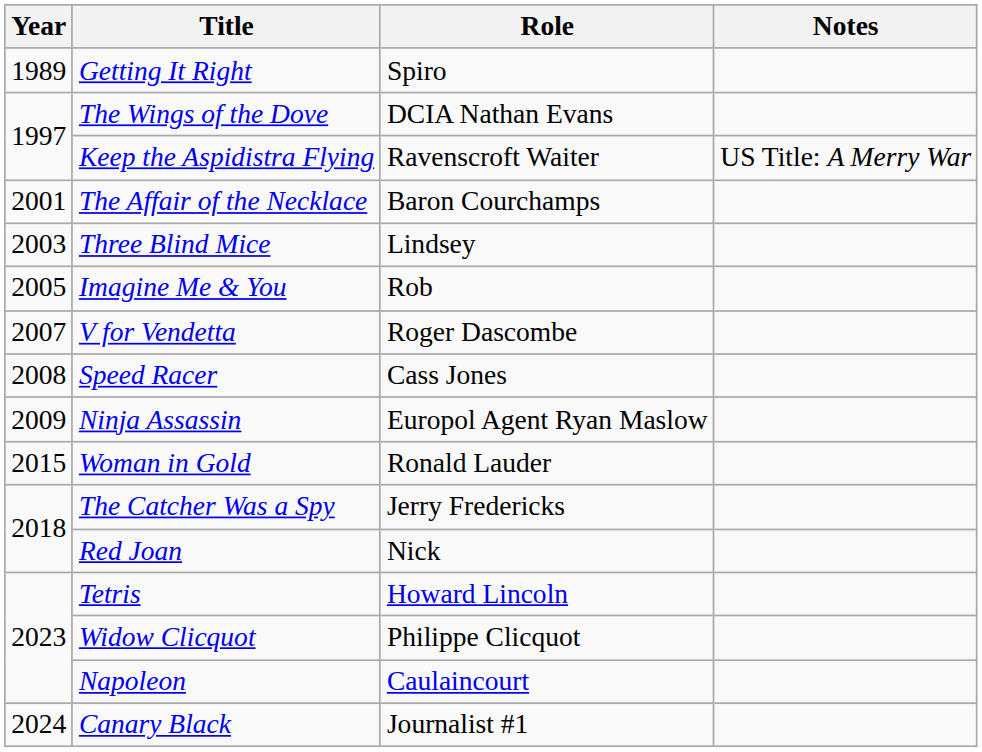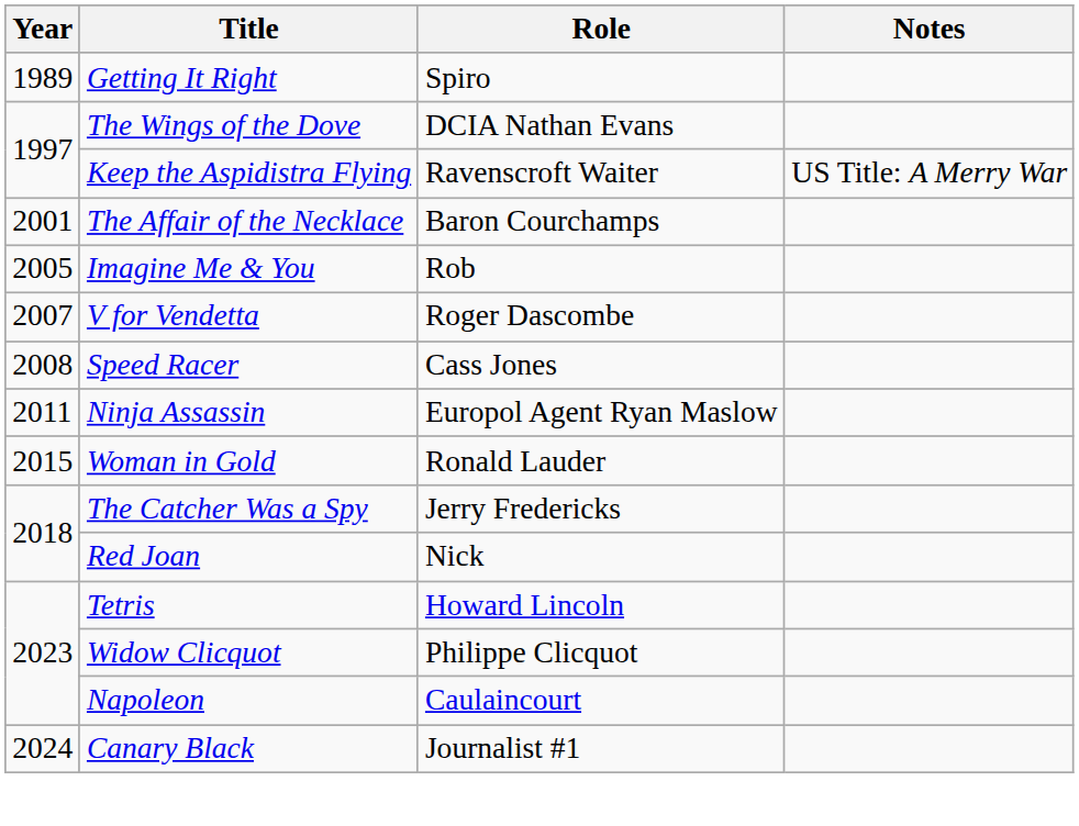- row: 2003 | Three Blind Mice | Lindsey
Ninja Assassin | Year: 2009 -> 2011
